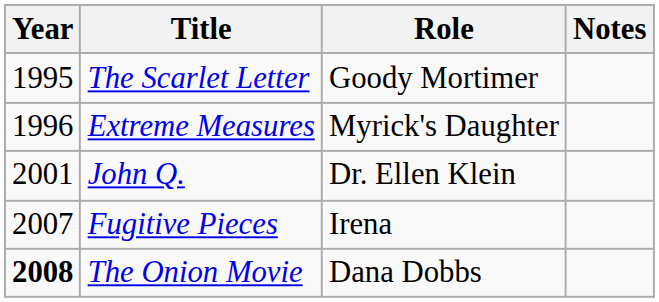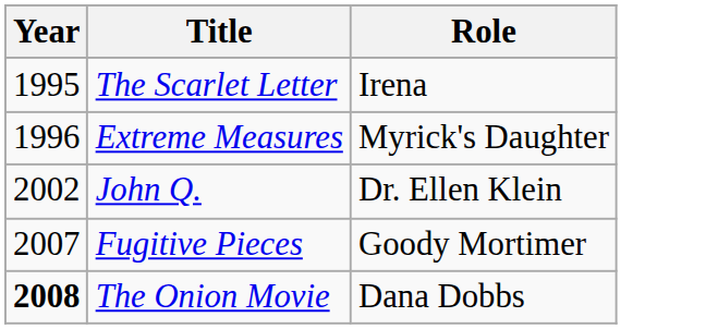- column: Notes
The Scarlet Letter | Role: Goody Mortimer -> Irena
John Q. | Year: 2001 -> 2002
Fugitive Pieces | Role: Irena -> Goody Mortimer
